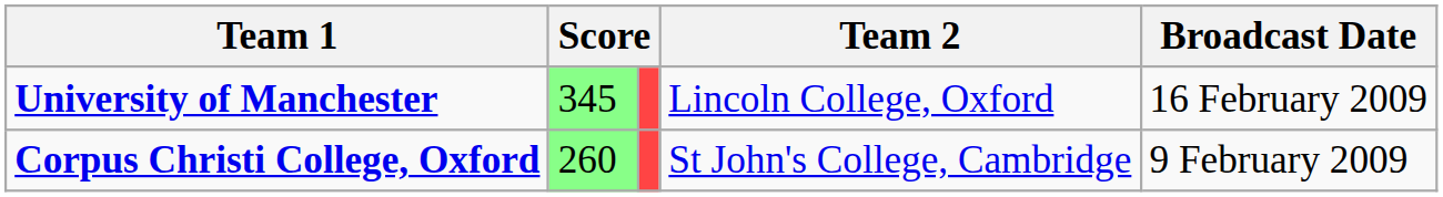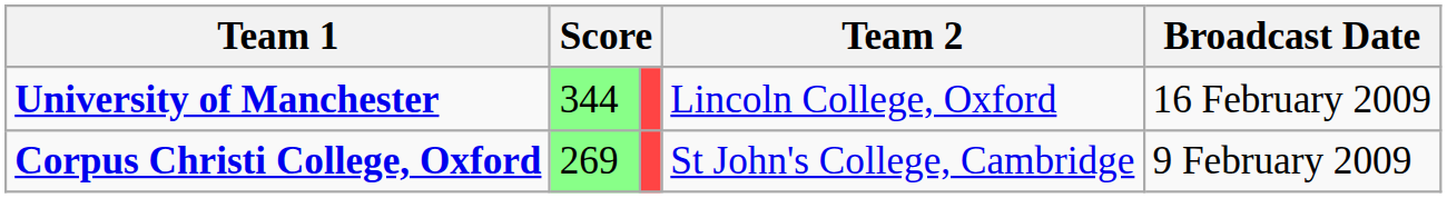University of Manchester | column 2: 345 -> 344
Corpus Christi College, Oxford | column 2: 260 -> 269
